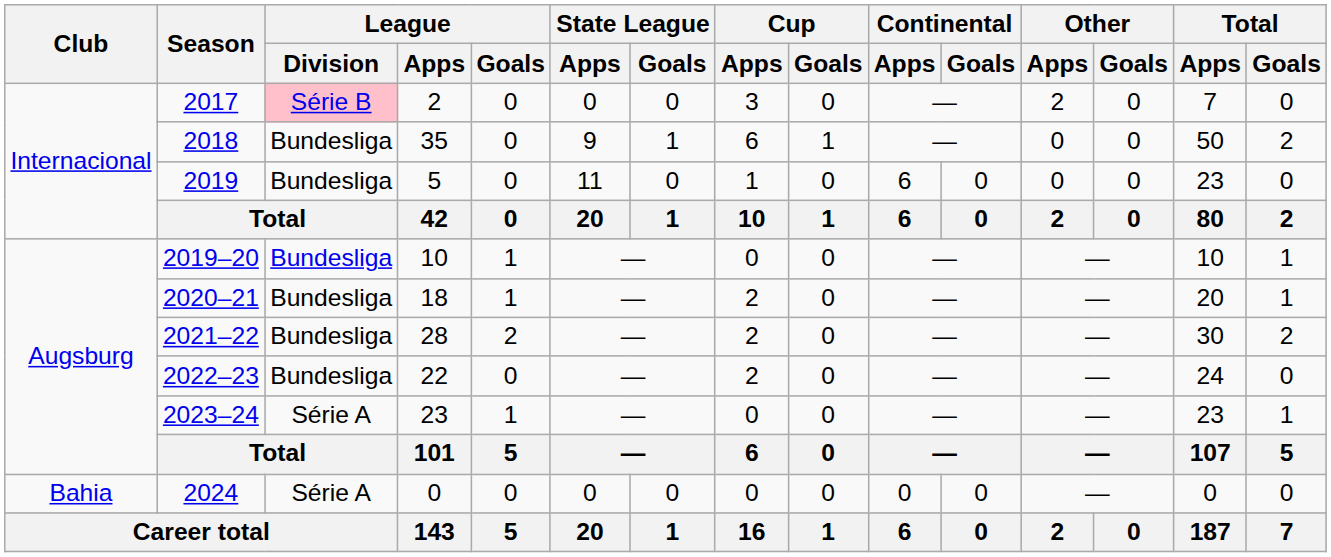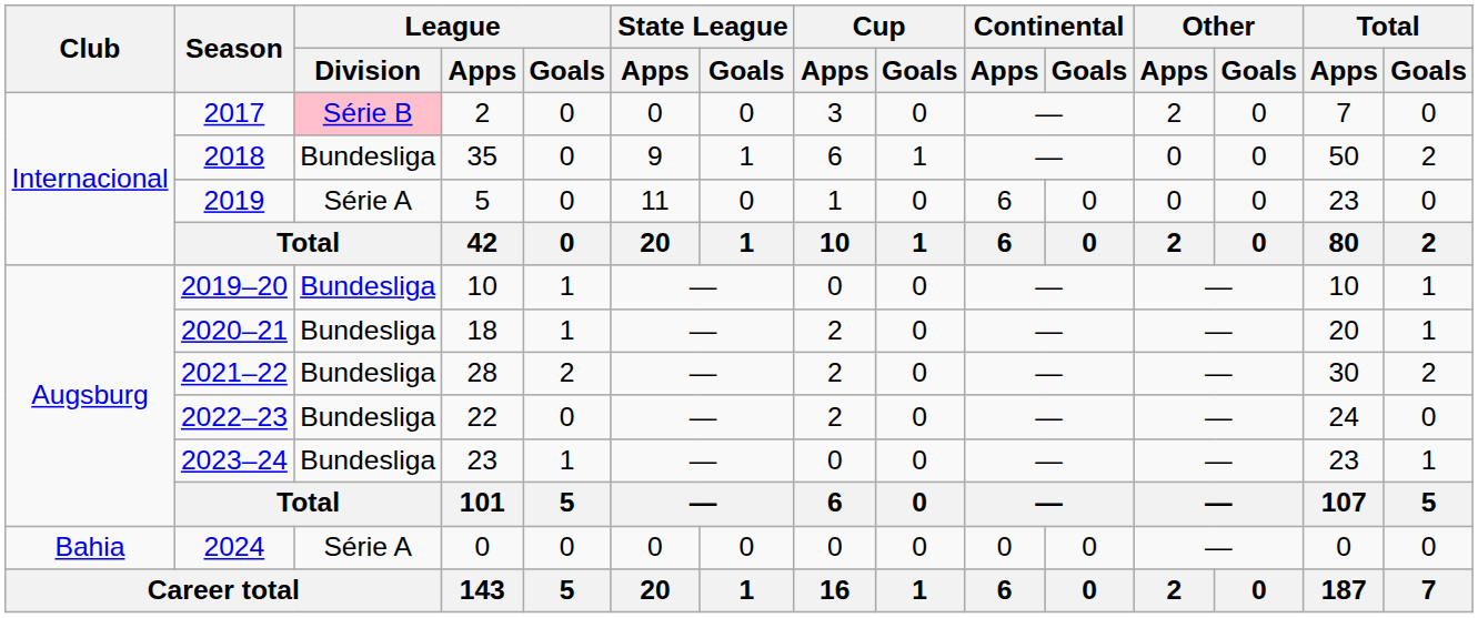2019 | League / Division: Bundesliga -> Série A
2023–24 | League / Division: Série A -> Bundesliga
